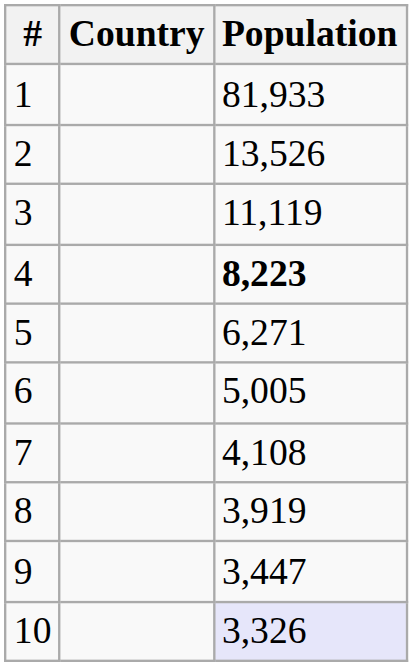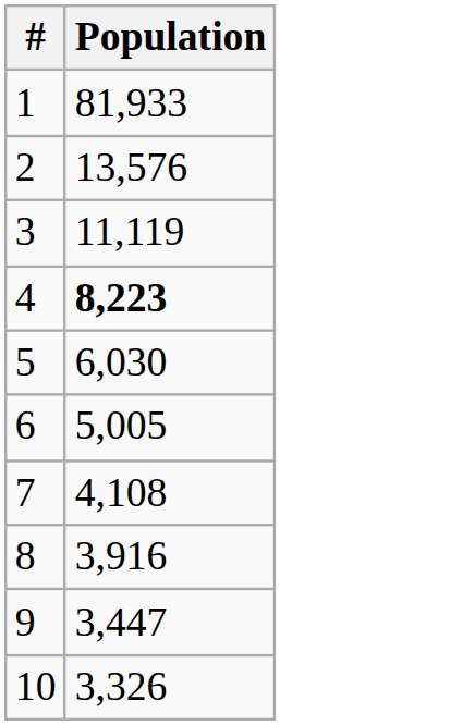- column: Country
2 | Population: 13,526 -> 13,576
5 | Population: 6,271 -> 6,030
8 | Population: 3,919 -> 3,916
10 | Population: lavender background -> no background
